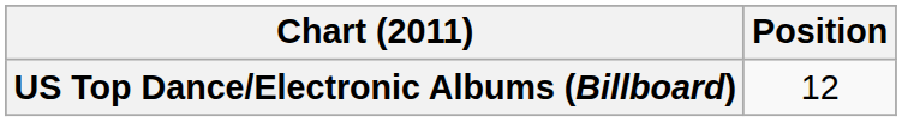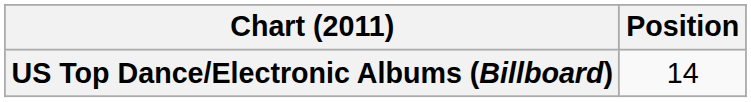US Top Dance/Electronic Albums (Billboard) | Position: 12 -> 14
